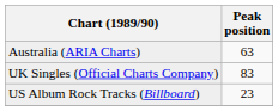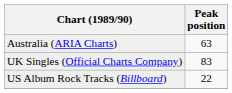US Album Rock Tracks (Billboard) | Peak position: 23 -> 22
